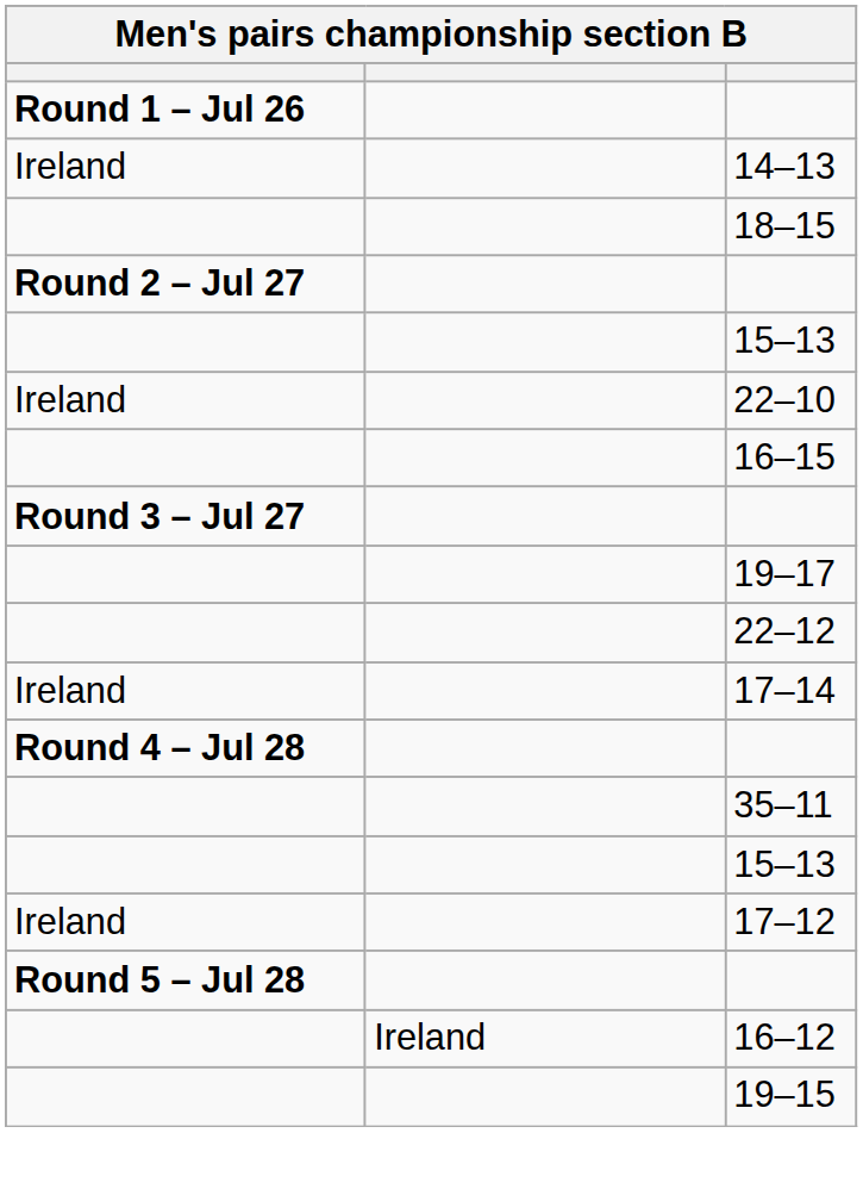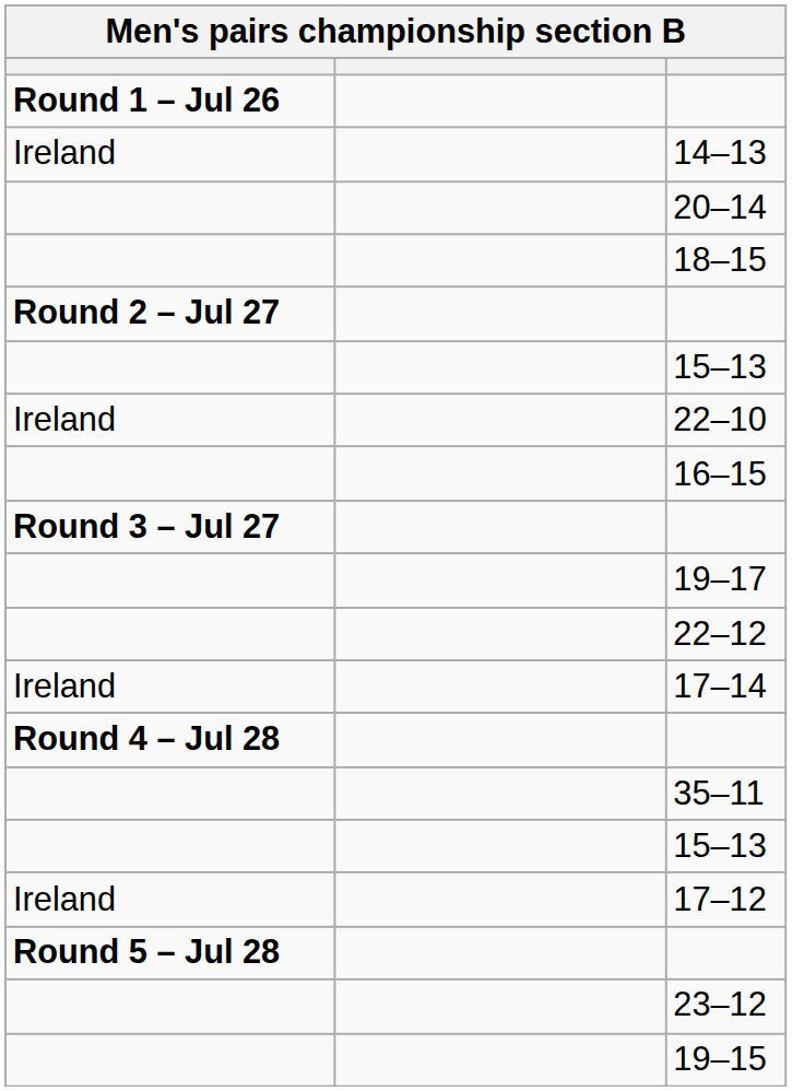+ row: 20–14
- row: Ireland | 16–12
+ row: 23–12
